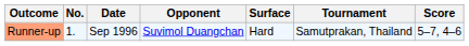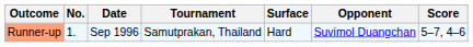columns swapped: Tournament <-> Opponent
